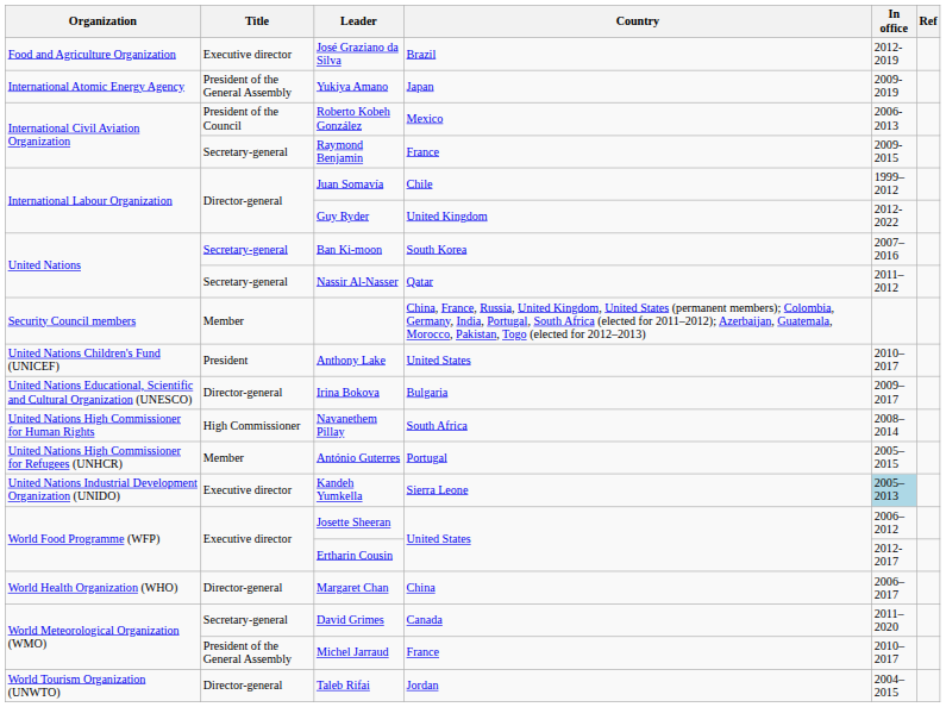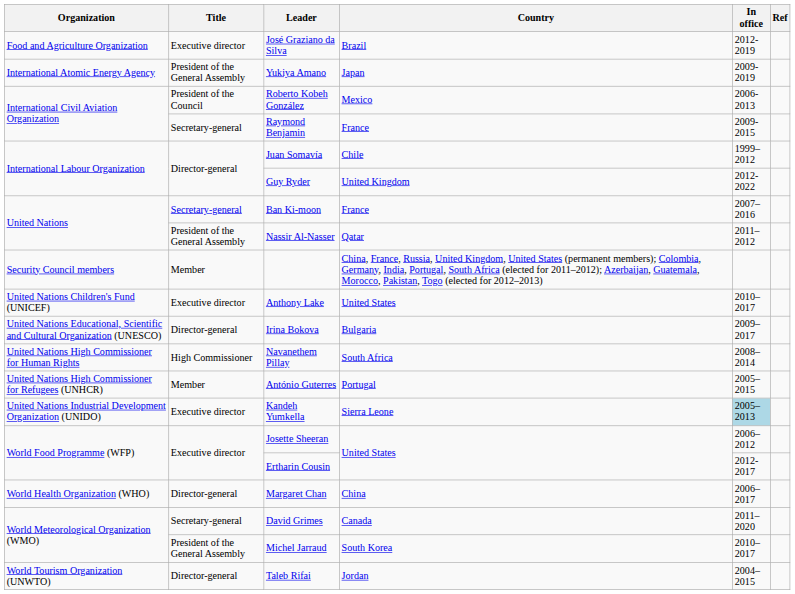Ban Ki-moon | Country: South Korea -> France
Nassir Al-Nasser | Title: Secretary-general -> President of the General Assembly
Anthony Lake | Title: President -> Executive director
Michel Jarraud | Country: France -> South Korea
